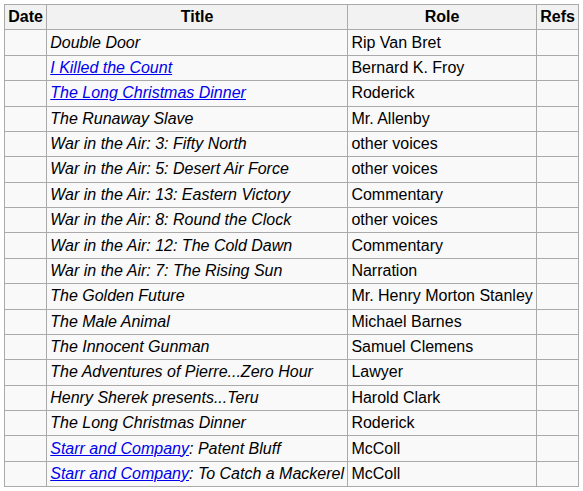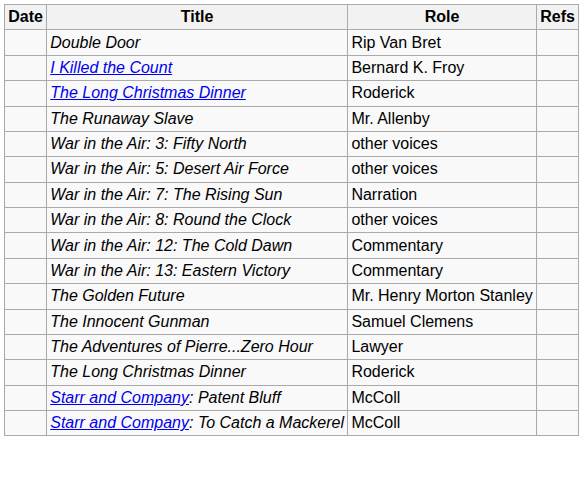rows swapped: War in the Air: 7: The Rising Sun <-> War in the Air: 13: Eastern Victory
- row: The Male Animal | Michael Barnes
- row: Henry Sherek presents...Teru | Harold Clark
